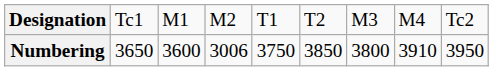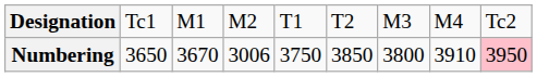Numbering | column 3: 3600 -> 3670
Numbering | column 9: no background -> pink background
